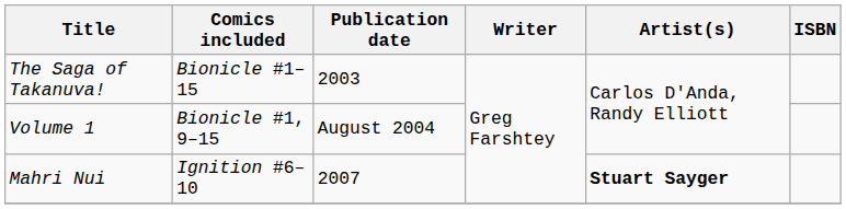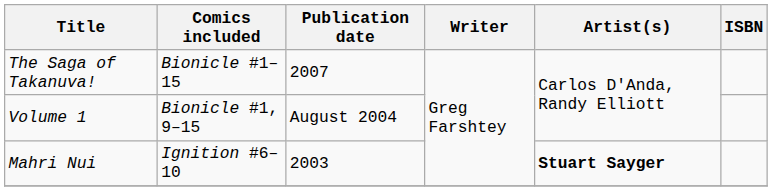The Saga of Takanuva! | Publication date: 2003 -> 2007
Mahri Nui | Publication date: 2007 -> 2003
